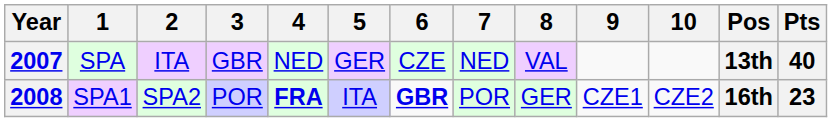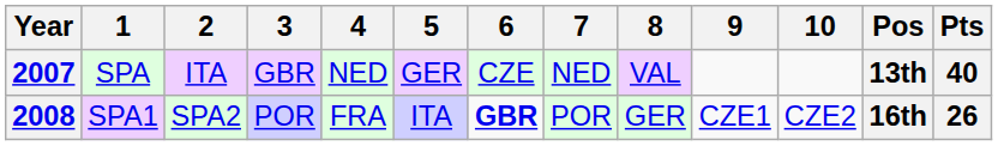2008 | 4: bold -> normal
2008 | Pts: 23 -> 26
